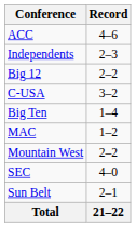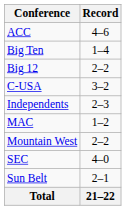rows swapped: Big Ten <-> Independents
